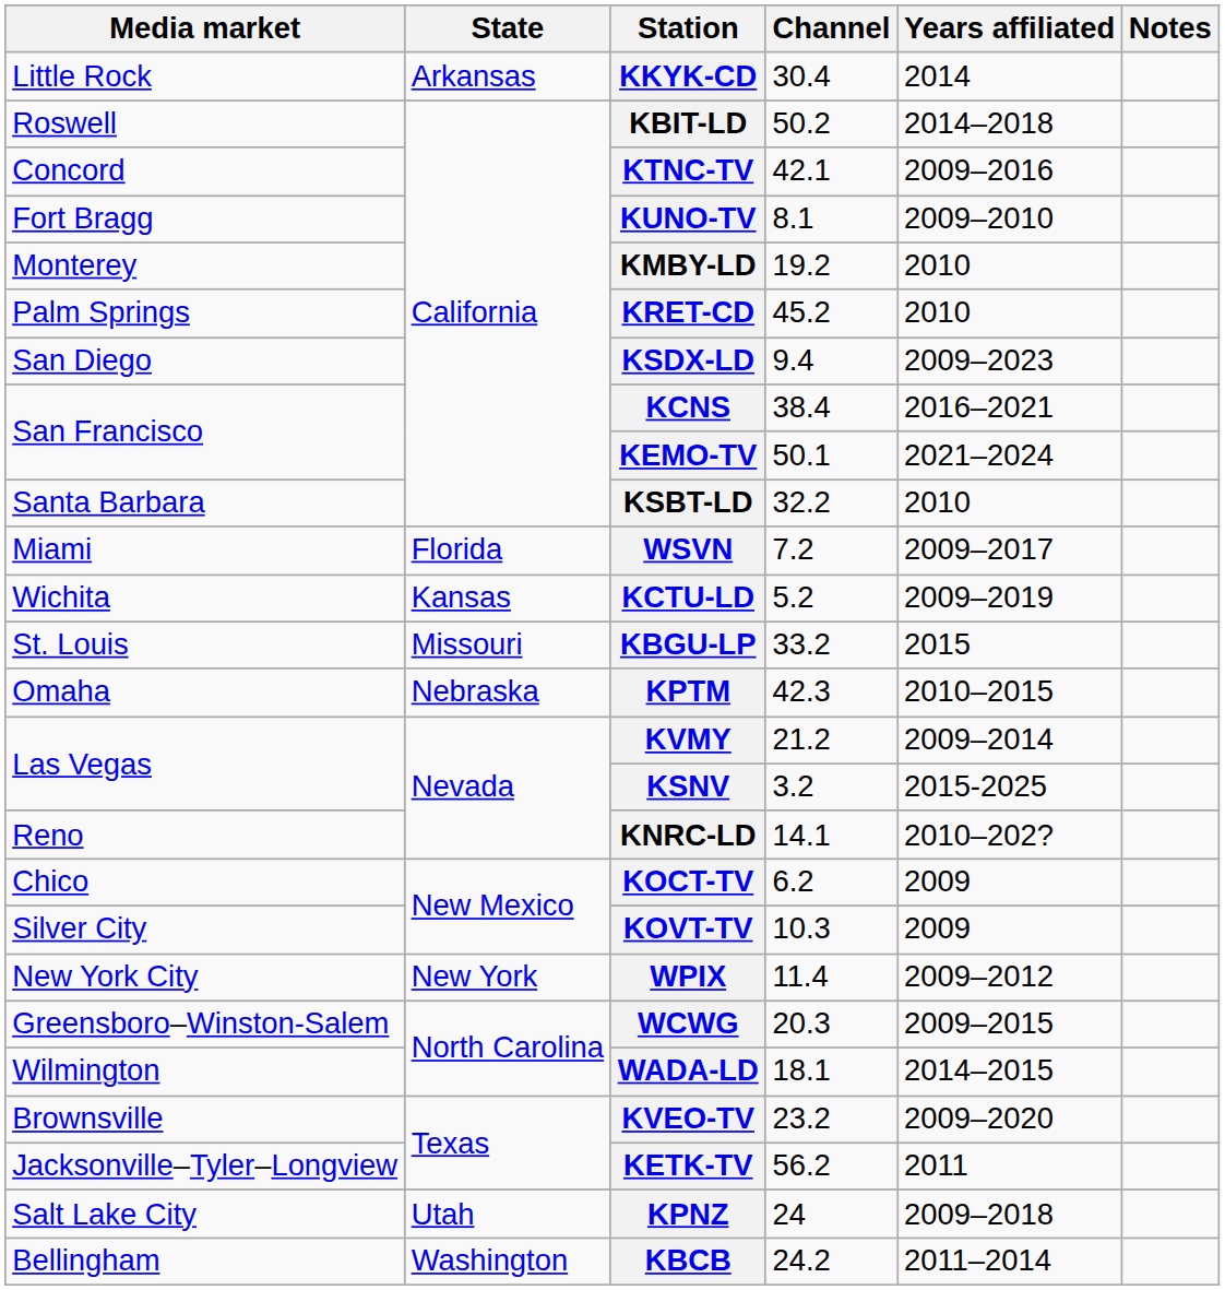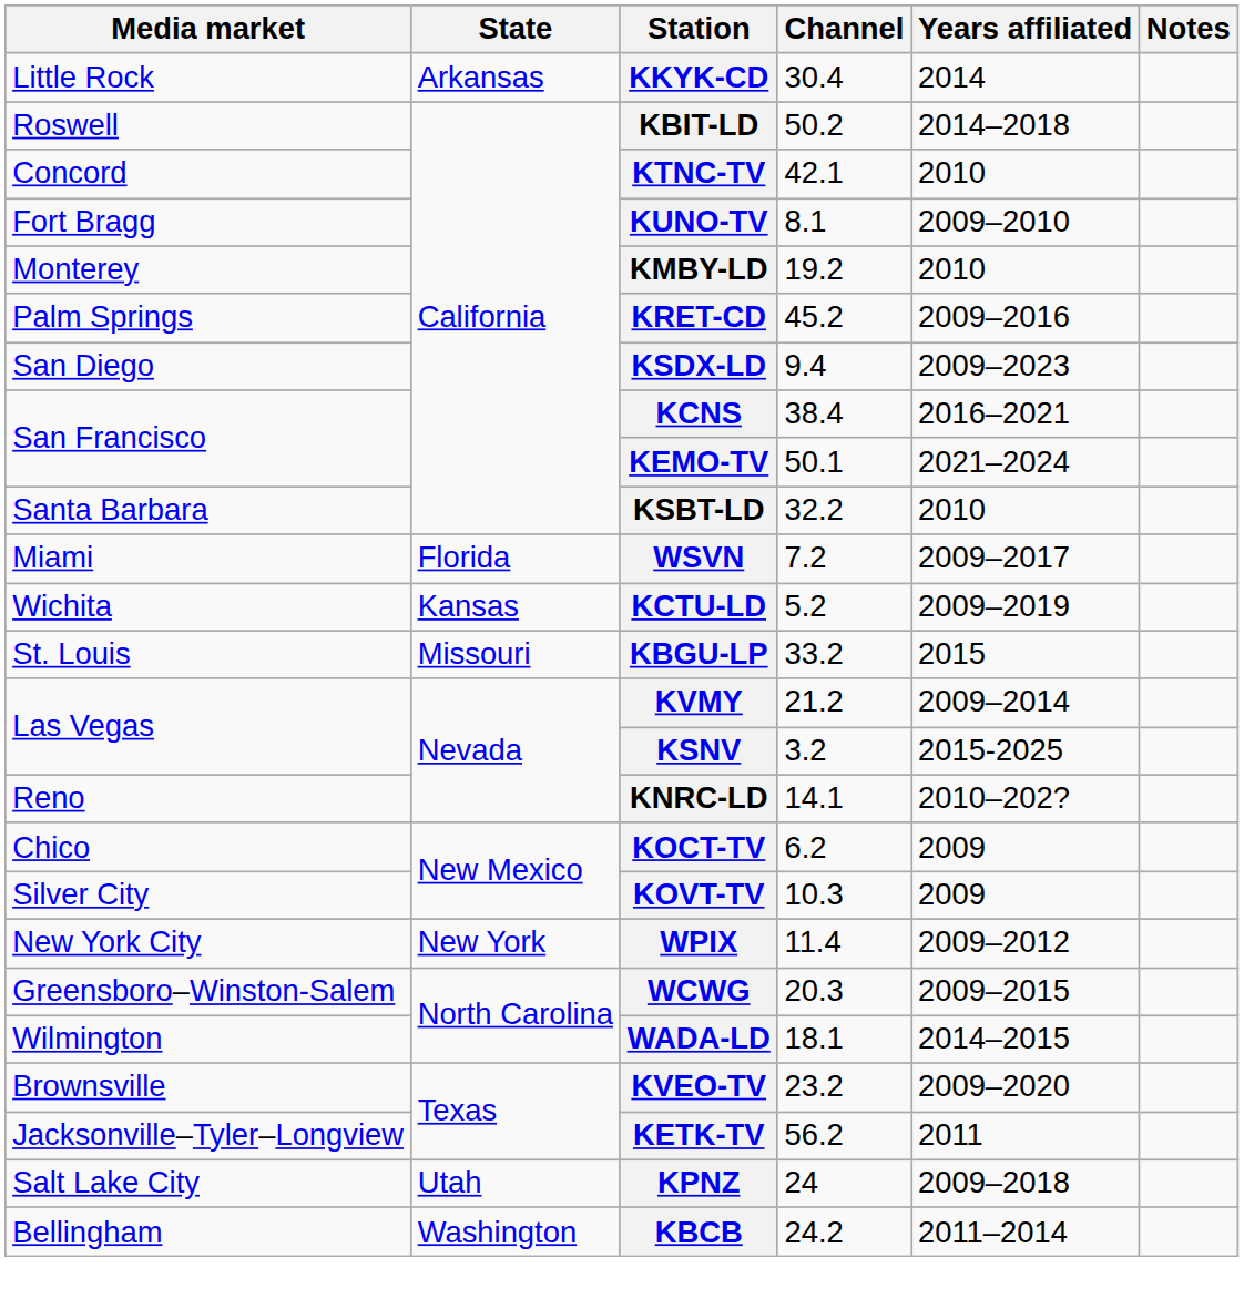KTNC-TV | Years affiliated: 2009–2016 -> 2010
KRET-CD | Years affiliated: 2010 -> 2009–2016
- row: Omaha | Nebraska | KPTM | 42.3 | 2010–2015
